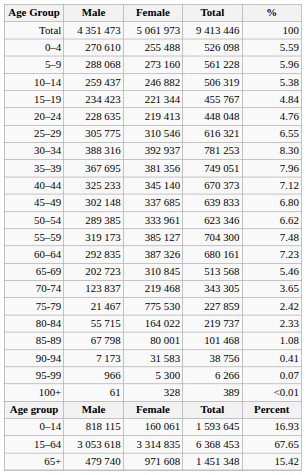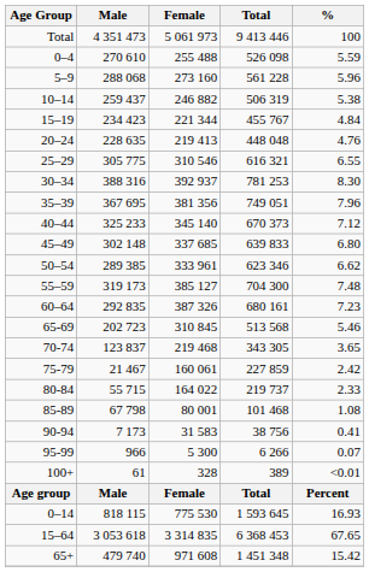75-79 | Female: 775 530 -> 160 061
0–14 | Female: 160 061 -> 775 530
